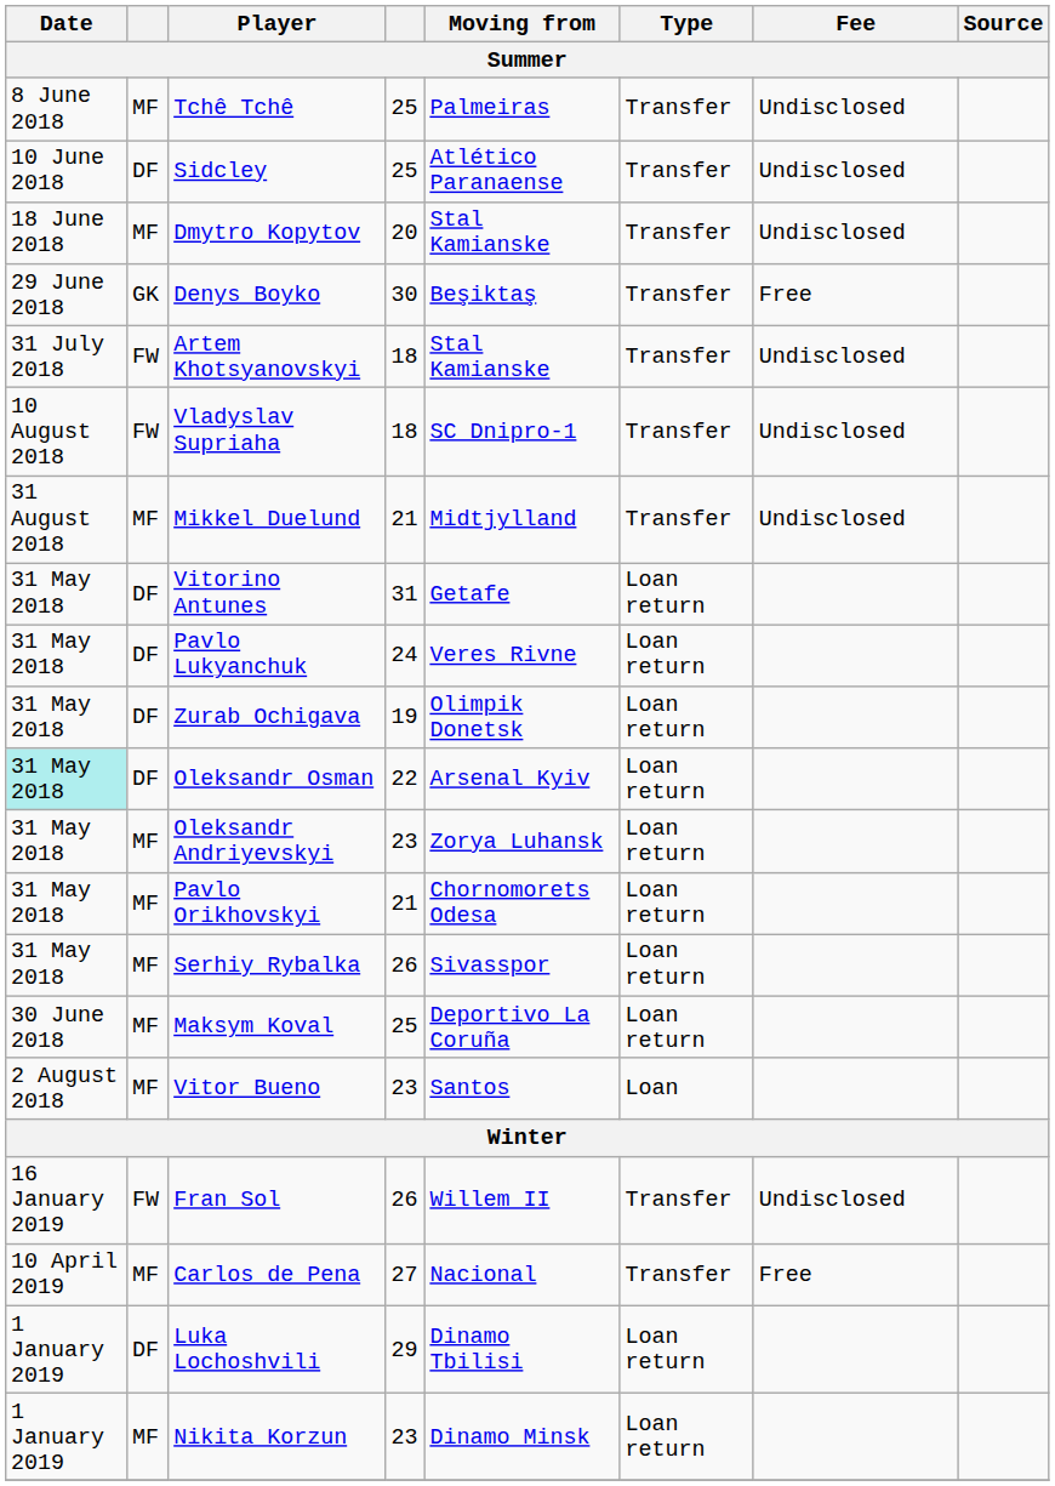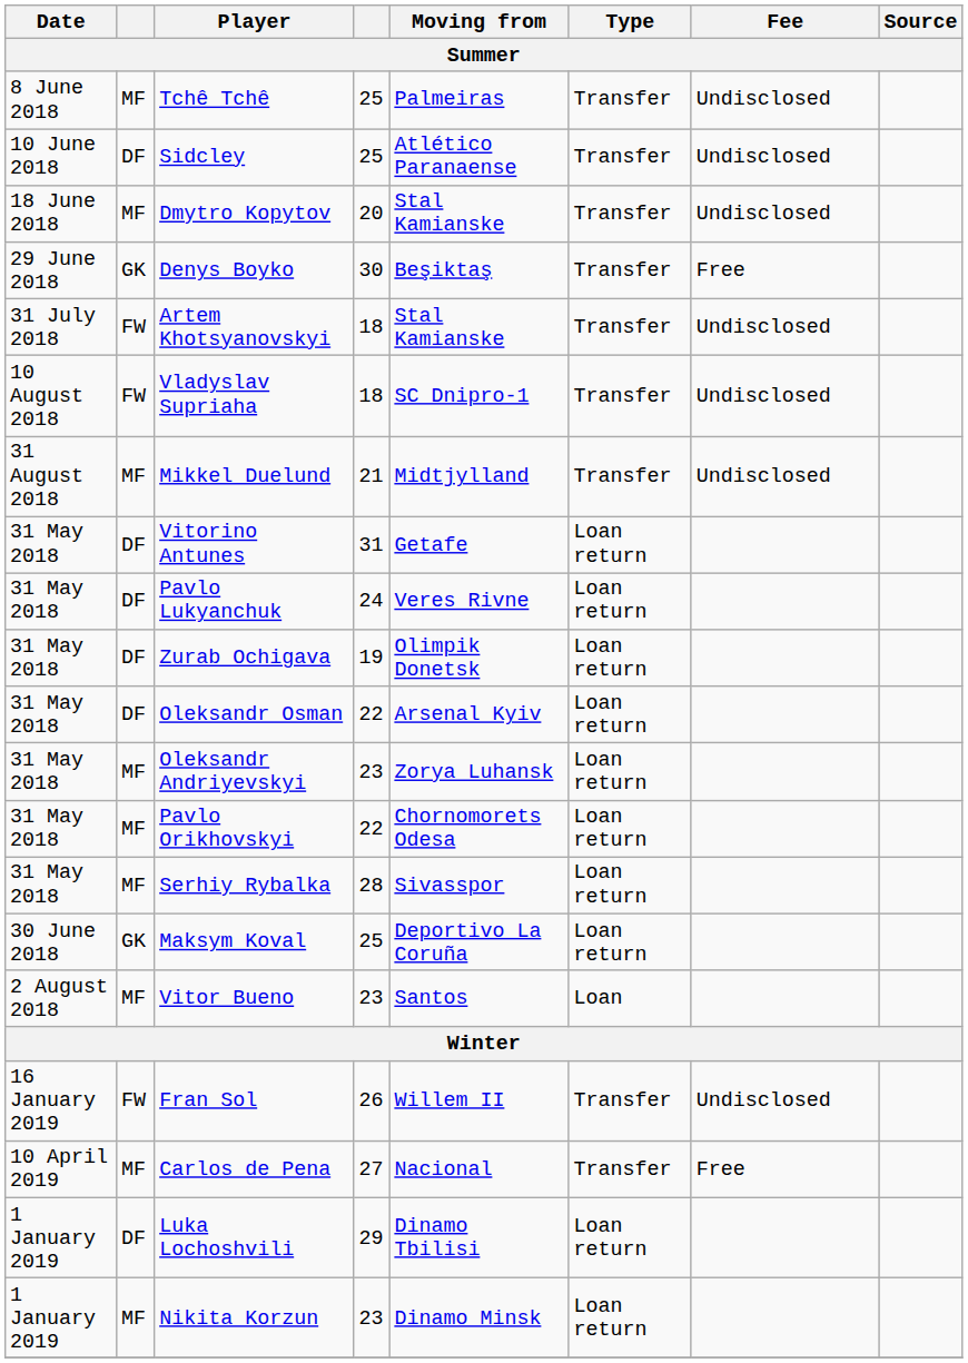Oleksandr Osman | Date: paleturquoise background -> no background
Pavlo Orikhovskyi | column 4: 21 -> 22
Serhiy Rybalka | column 4: 26 -> 28
Maksym Koval | column 2: MF -> GK
